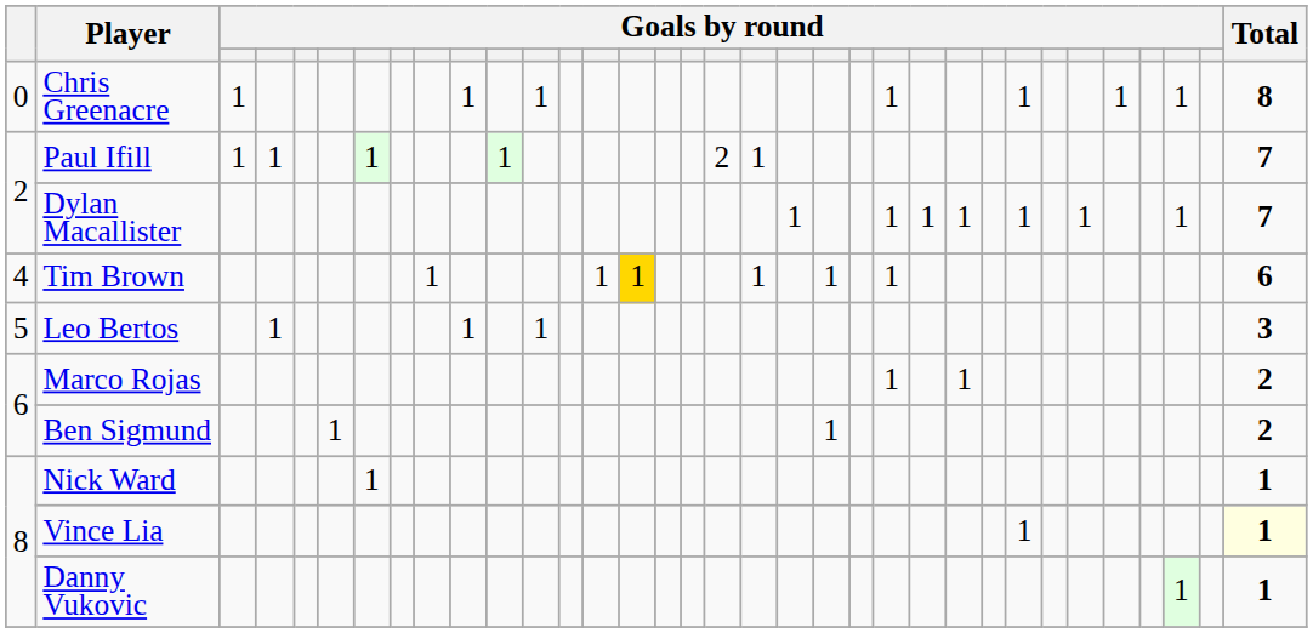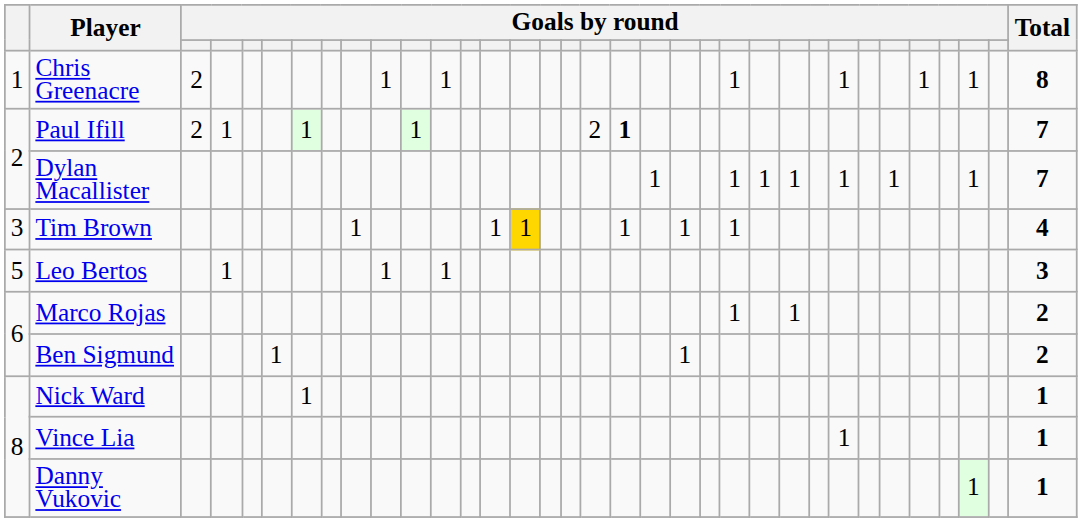Chris Greenacre | column 1: 0 -> 1
Chris Greenacre | column 3: 1 -> 2
Paul Ifill | column 3: 1 -> 2
Paul Ifill | column 19: normal -> bold
Tim Brown | column 1: 4 -> 3
Tim Brown | column 34: 6 -> 4
Vince Lia | column 34: lightyellow background -> no background
